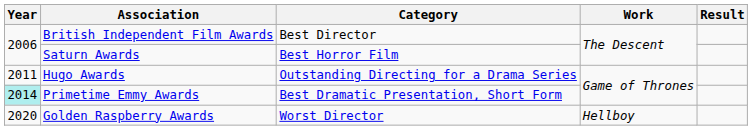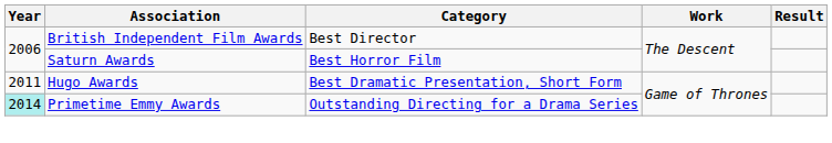Hugo Awards | Category: Outstanding Directing for a Drama Series -> Best Dramatic Presentation, Short Form
Primetime Emmy Awards | Category: Best Dramatic Presentation, Short Form -> Outstanding Directing for a Drama Series
- row: 2020 | Golden Raspberry Awards | Worst Director | Hellboy
